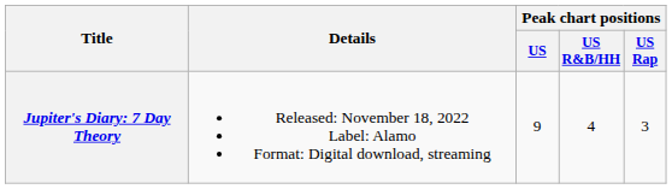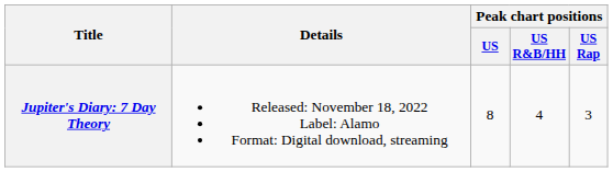Jupiter's Diary: 7 Day Theory | Peak chart positions / US: 9 -> 8
